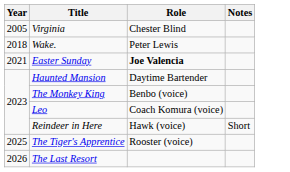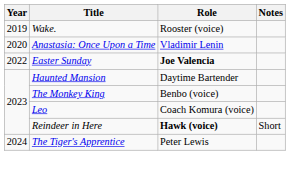- row: 2005 | Virginia | Chester Blind
Wake. | Year: 2018 -> 2019
Wake. | Role: Peter Lewis -> Rooster (voice)
+ row: 2020 | Anastasia: Once Upon a Time | Vladimir Lenin
Easter Sunday | Year: 2021 -> 2022
Reindeer in Here | Role: normal -> bold
The Tiger's Apprentice | Year: 2025 -> 2024
The Tiger's Apprentice | Role: Rooster (voice) -> Peter Lewis
- row: 2026 | The Last Resort
